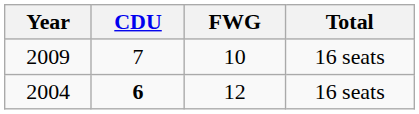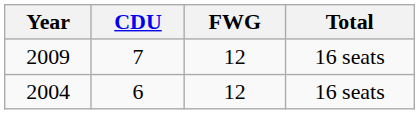2009 | FWG: 10 -> 12
2004 | CDU: bold -> normal
